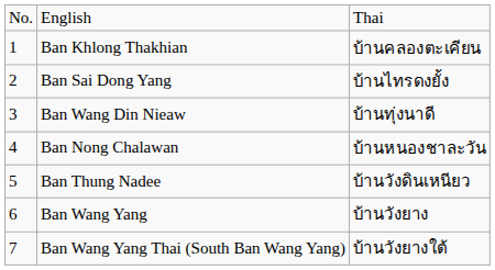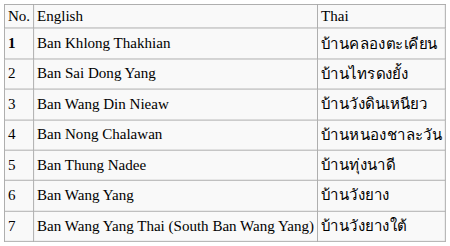Ban Khlong Thakhian | column 1: normal -> bold
Ban Wang Din Nieaw | column 3: บ้านทุ่งนาดี -> บ้านวังดินเหนียว
Ban Thung Nadee | column 3: บ้านวังดินเหนียว -> บ้านทุ่งนาดี
